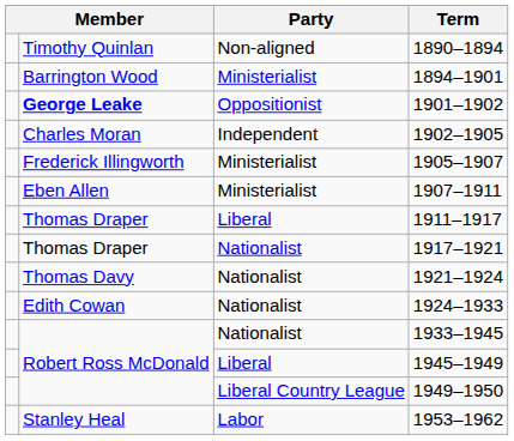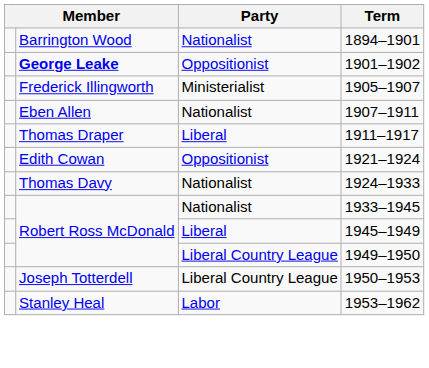- row: Timothy Quinlan | Non-aligned | 1890–1894
1894–1901 | Party: Ministerialist -> Nationalist
- row: Charles Moran | Independent | 1902–1905
1907–1911 | Party: Ministerialist -> Nationalist
- row: Thomas Draper | Nationalist | 1917–1921
1921–1924 | column 2: Thomas Davy -> Edith Cowan
1921–1924 | Party: Nationalist -> Oppositionist
1924–1933 | column 2: Edith Cowan -> Thomas Davy
+ row: Joseph Totterdell | Liberal Country League | 1950–1953
